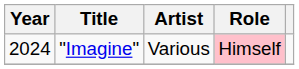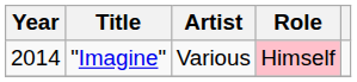"Imagine" | Year: 2024 -> 2014
